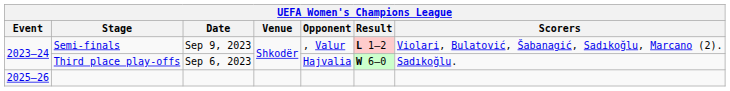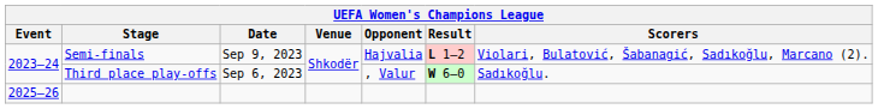Semi-finals | Opponent: , Valur -> Hajvalia
Third place play-offs | Opponent: Hajvalia -> , Valur
